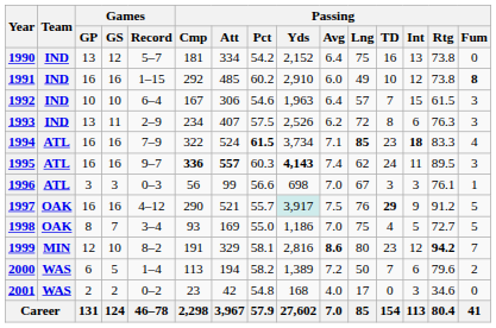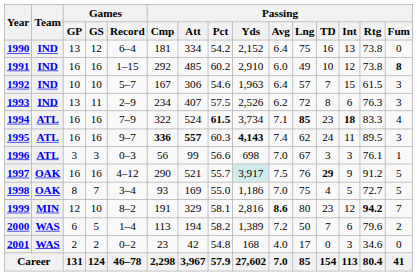1990 | Games / Record: 5–7 -> 6–4
1992 | Games / Record: 6–4 -> 5–7
